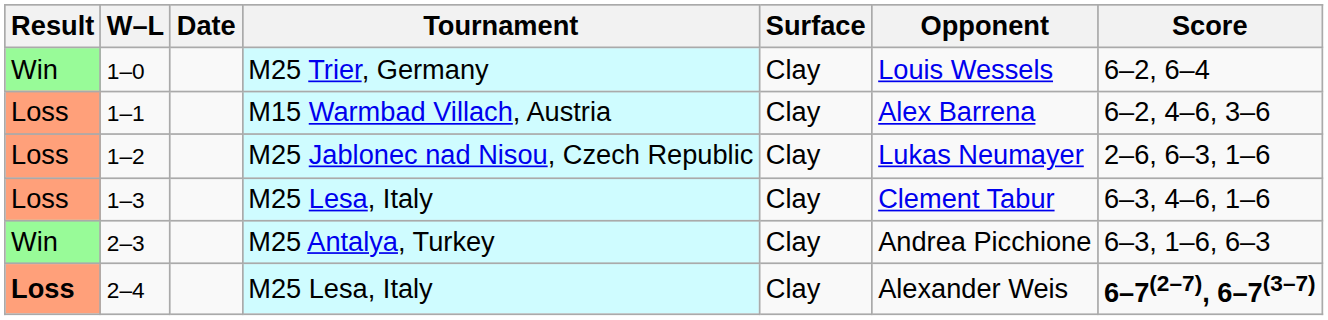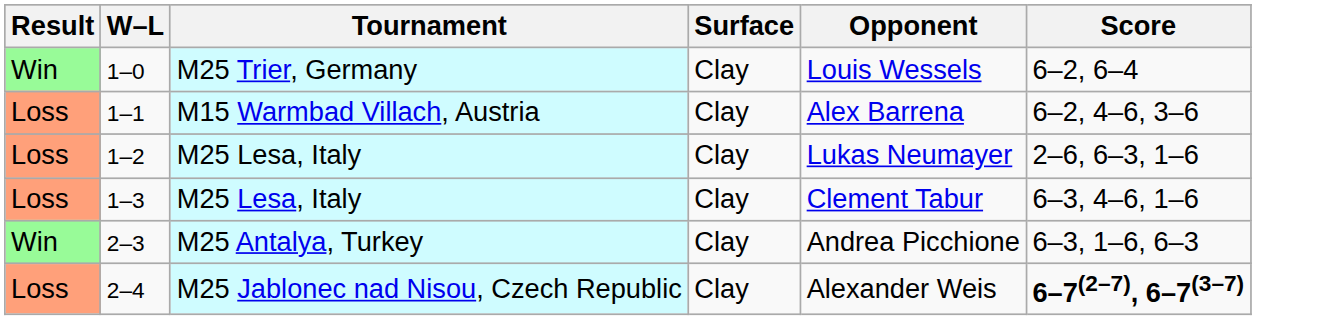- column: Date
1–2 | Tournament: M25 Jablonec nad Nisou, Czech Republic -> M25 Lesa, Italy
2–4 | Result: bold -> normal
2–4 | Tournament: M25 Lesa, Italy -> M25 Jablonec nad Nisou, Czech Republic
